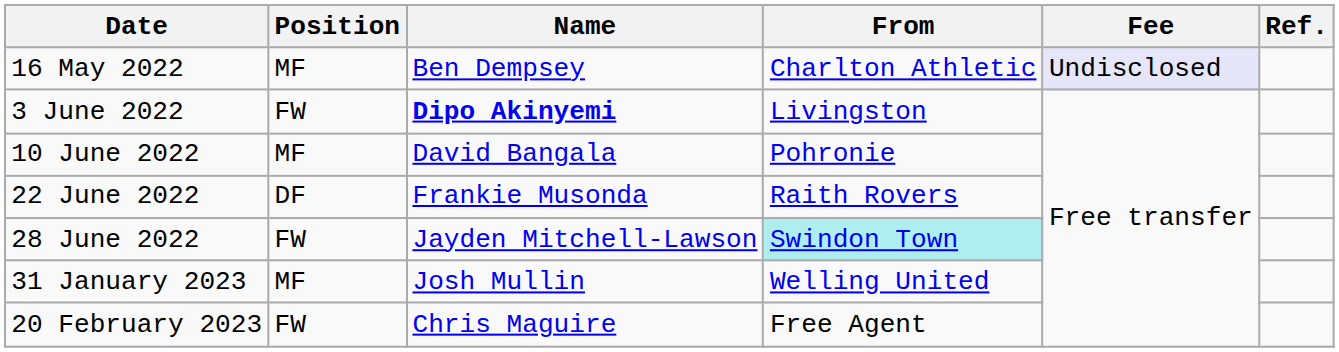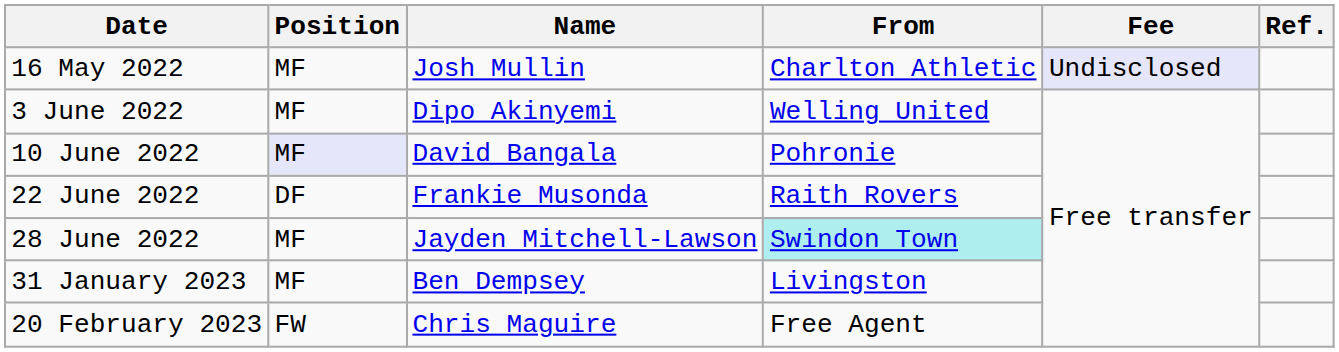16 May 2022 | Name: Ben Dempsey -> Josh Mullin
3 June 2022 | Position: FW -> MF
3 June 2022 | Name: bold -> normal
3 June 2022 | From: Livingston -> Welling United
10 June 2022 | Position: no background -> lavender background
28 June 2022 | Position: FW -> MF
31 January 2023 | Name: Josh Mullin -> Ben Dempsey
31 January 2023 | From: Welling United -> Livingston
